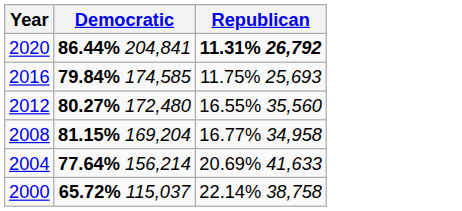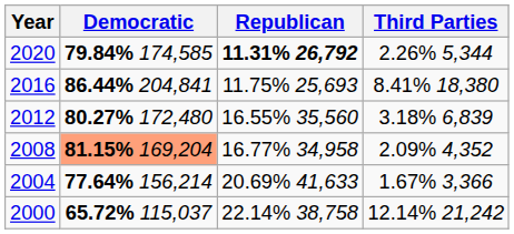+ column: Third Parties | 2.26% 5,344 | 8.41% 18,380 | 3.18% 6,839 | 2.09% 4,352 | 1.67% 3,366 | 12.14% 21,242
2020 | Democratic: 86.44% 204,841 -> 79.84% 174,585
2016 | Democratic: 79.84% 174,585 -> 86.44% 204,841
2008 | Democratic: no background -> lightsalmon background
